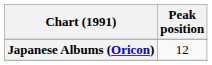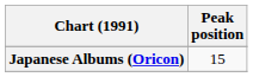Japanese Albums (Oricon) | Peak position: 12 -> 15
